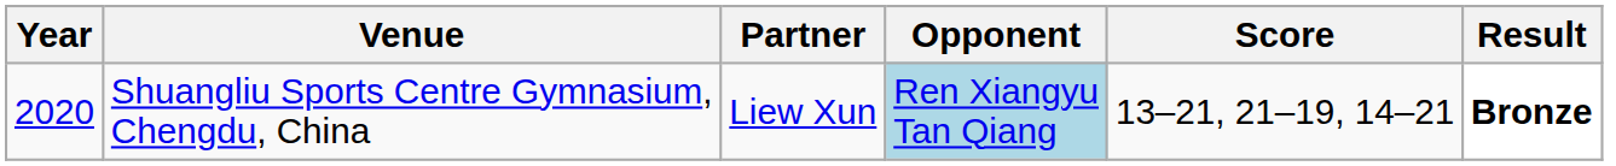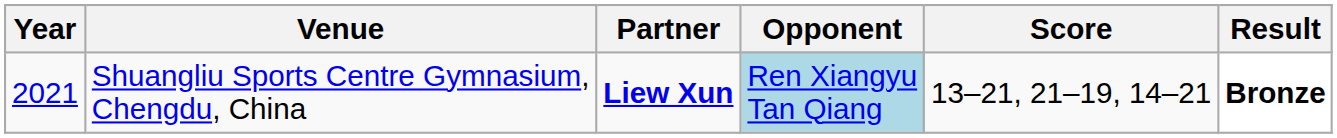Shuangliu Sports Centre Gymnasium, Chengdu, China | Year: 2020 -> 2021
Shuangliu Sports Centre Gymnasium, Chengdu, China | Partner: normal -> bold
